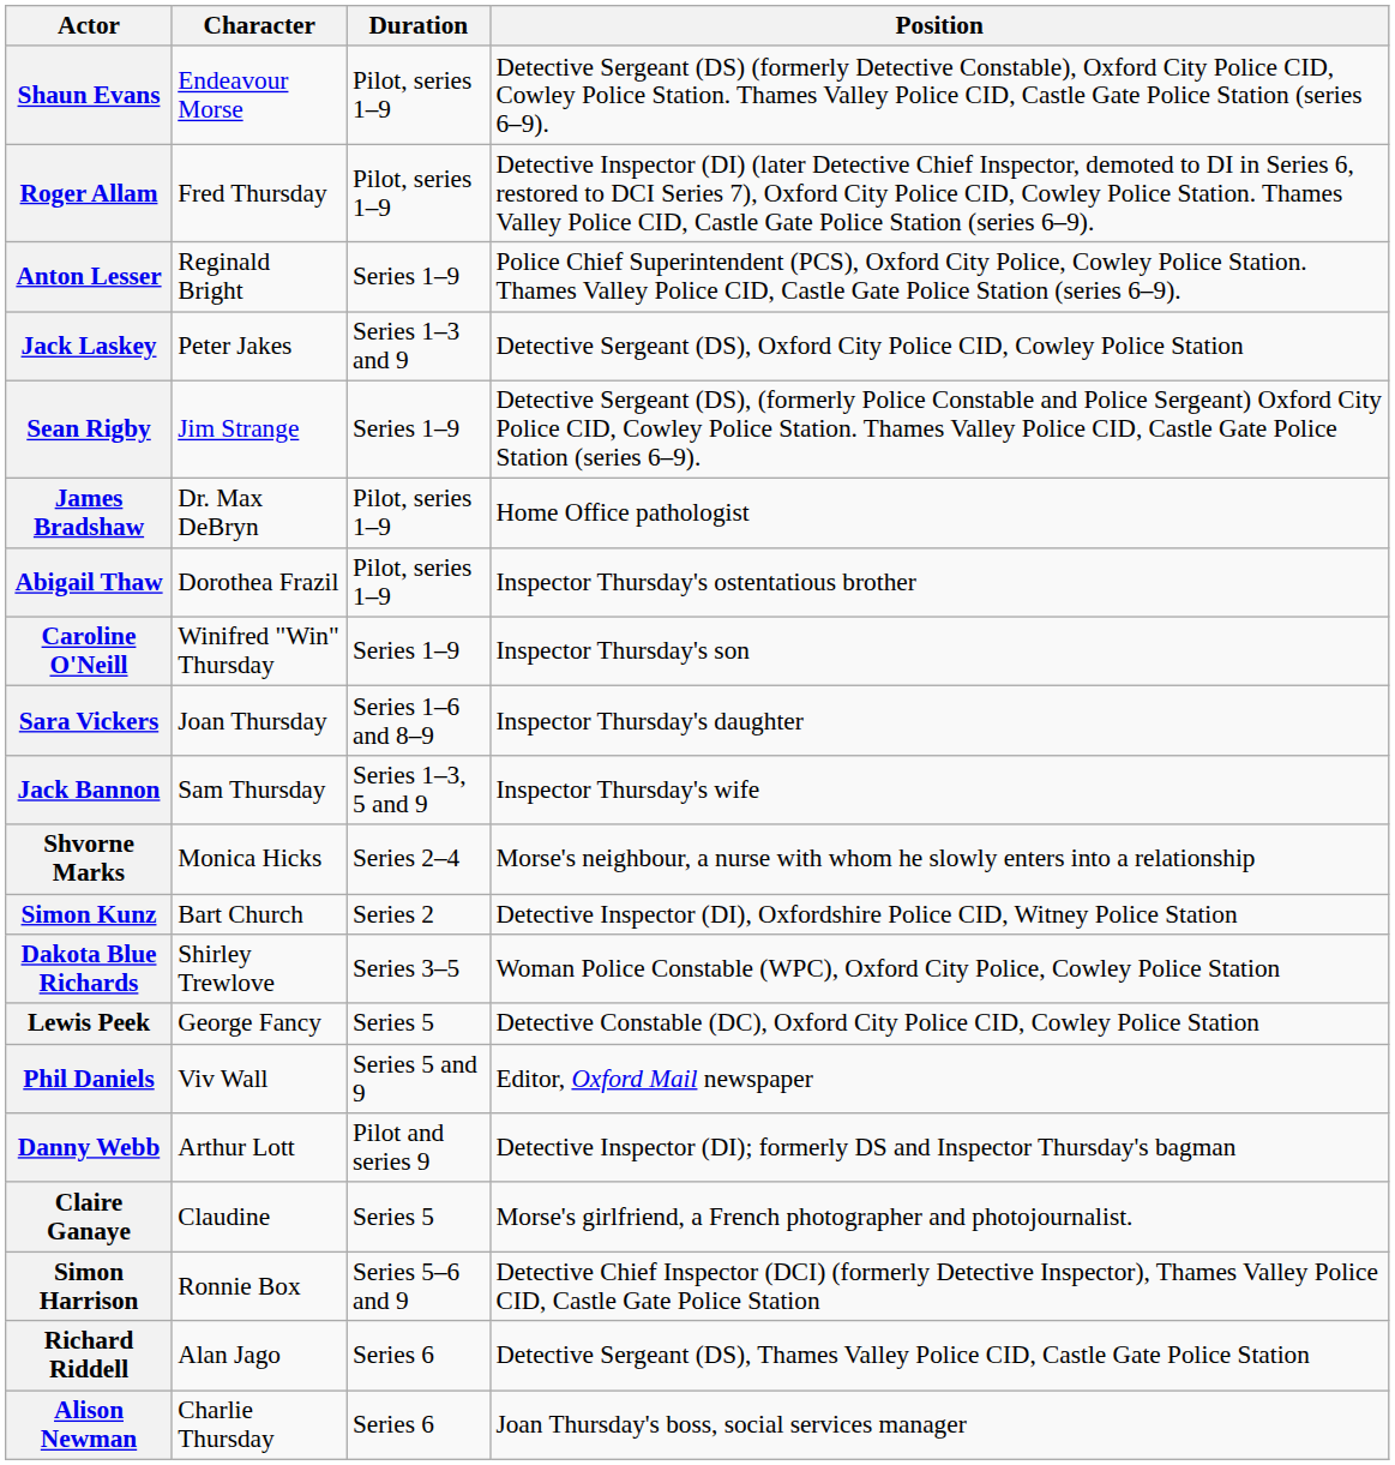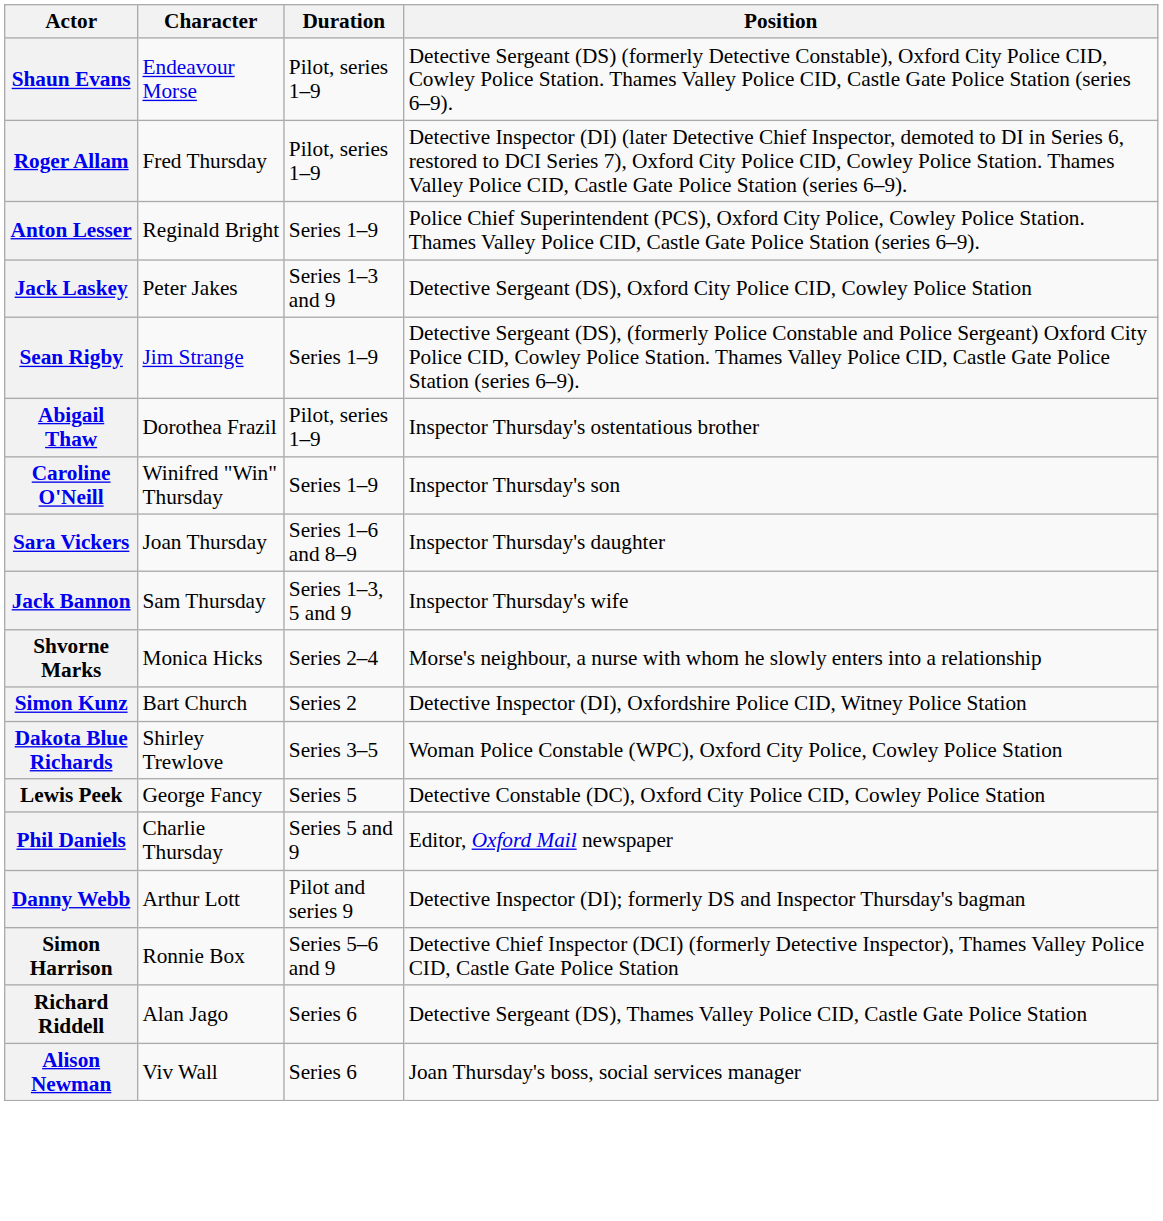- row: James Bradshaw | Dr. Max DeBryn | Pilot, series 1–9 | Home Office pathologist
Phil Daniels | Character: Viv Wall -> Charlie Thursday
- row: Claire Ganaye | Claudine | Series 5 | Morse's girlfriend, a French photographer and photojournalist.
Alison Newman | Character: Charlie Thursday -> Viv Wall
